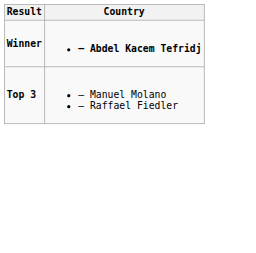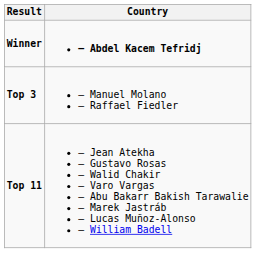+ row: Top 11 | – Jean Atekha – Gustavo Rosas – Walid Chakir – Varo Vargas – Abu Bakarr Bakish Tarawalie – Marek Jastráb – Lucas Muñoz-Alonso – William Badell
